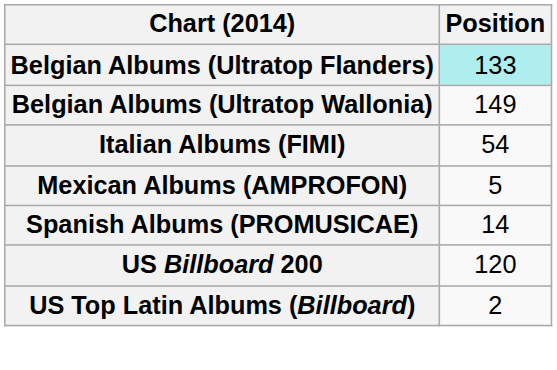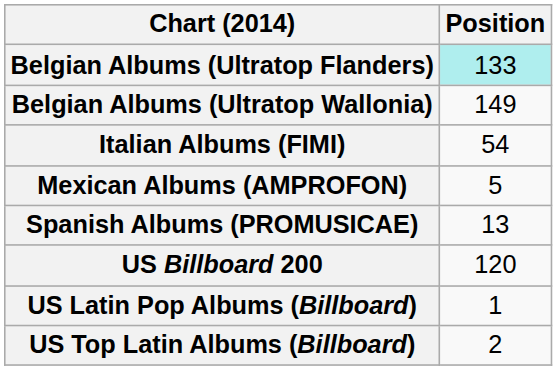Spanish Albums (PROMUSICAE) | Position: 14 -> 13
+ row: US Latin Pop Albums (Billboard) | 1
